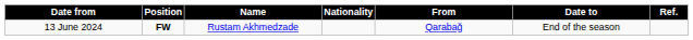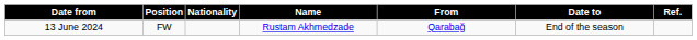columns swapped: Nationality <-> Name
13 June 2024 | Position: bold -> normal
